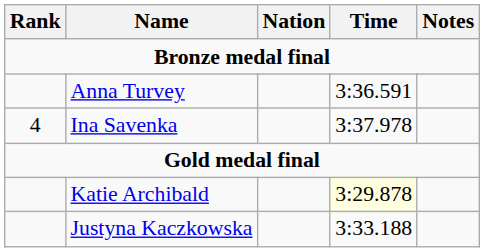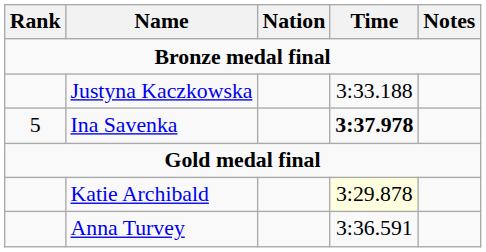rows swapped: Anna Turvey <-> Justyna Kaczkowska
Ina Savenka | Rank: 4 -> 5
Ina Savenka | Time: normal -> bold
